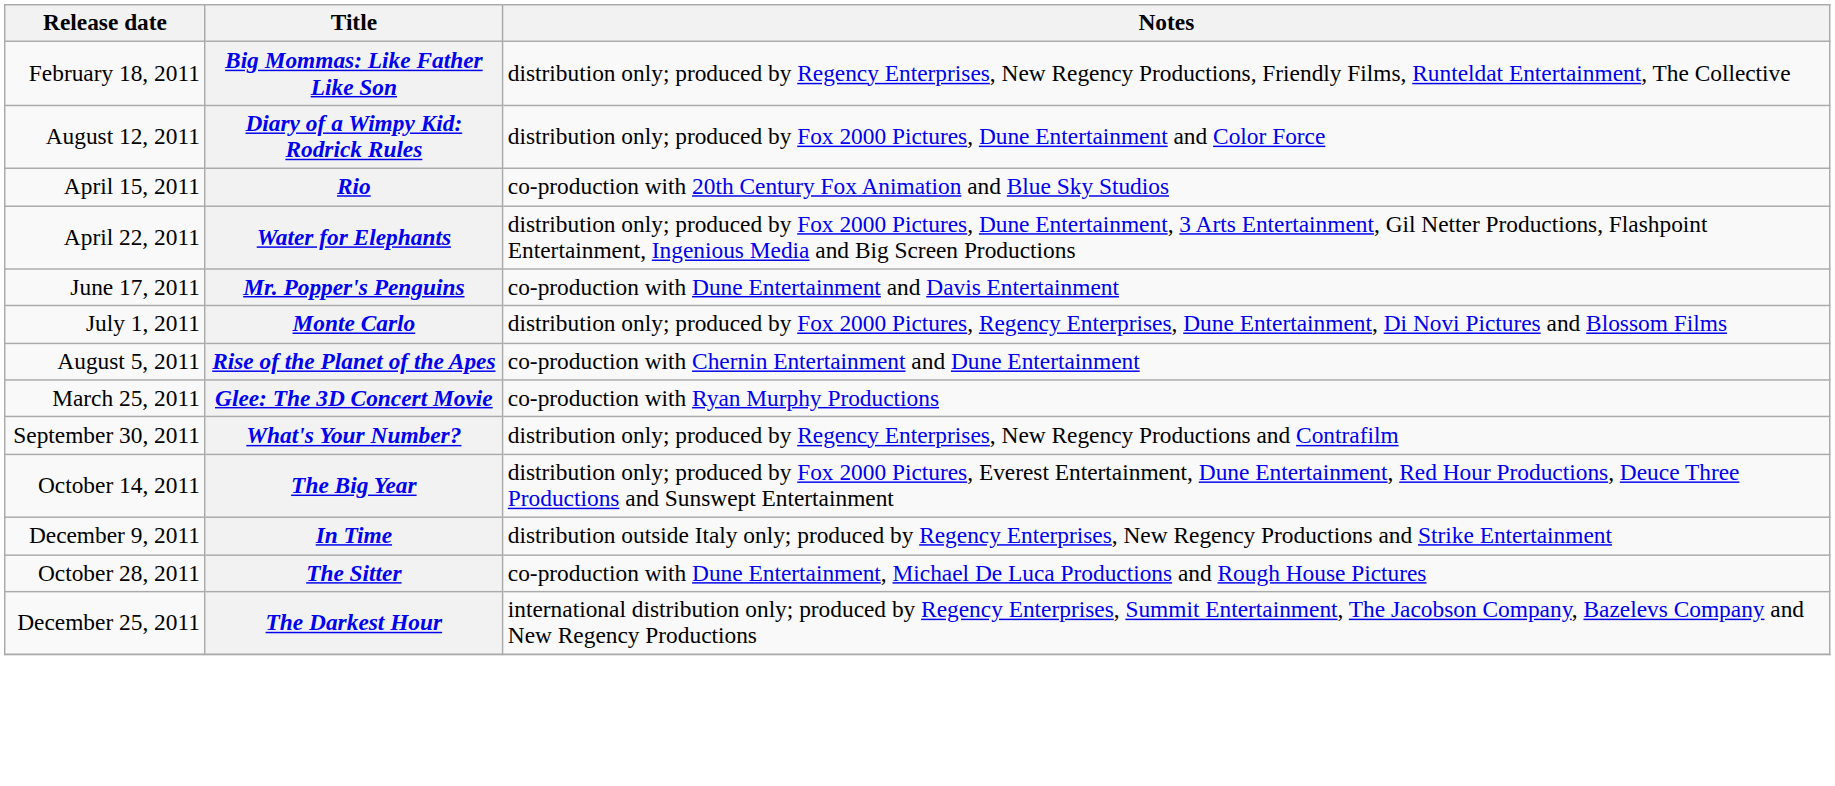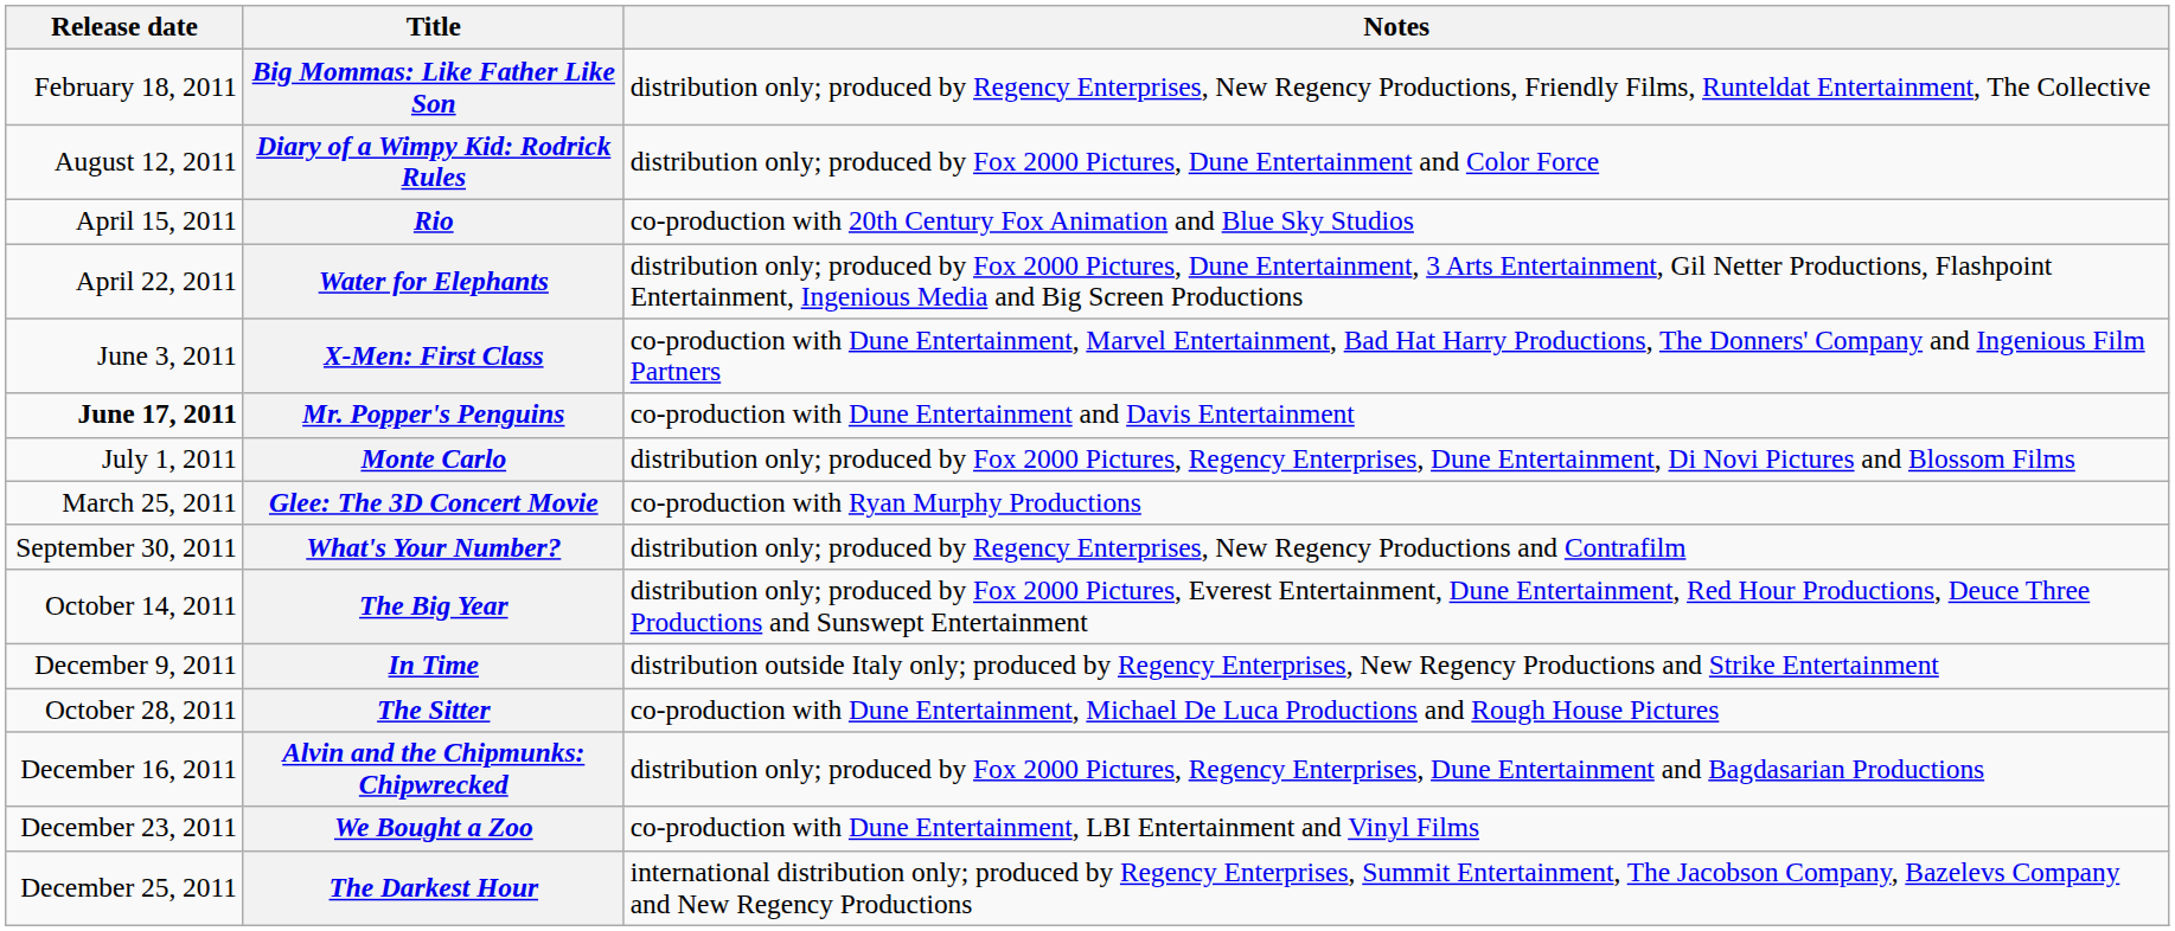+ row: June 3, 2011 | X-Men: First Class | co-production with Dune Entertainment, Marvel Entertainment, Bad Hat Harry Productions, The Donners' Company and Ingenious Film Partners
Mr. Popper's Penguins | Release date: normal -> bold
- row: August 5, 2011 | Rise of the Planet of the Apes | co-production with Chernin Entertainment and Dune Entertainment
+ row: December 16, 2011 | Alvin and the Chipmunks: Chipwrecked | distribution only; produced by Fox 2000 Pictures, Regency Enterprises, Dune Entertainment and Bagdasarian Productions
+ row: December 23, 2011 | We Bought a Zoo | co-production with Dune Entertainment, LBI Entertainment and Vinyl Films
